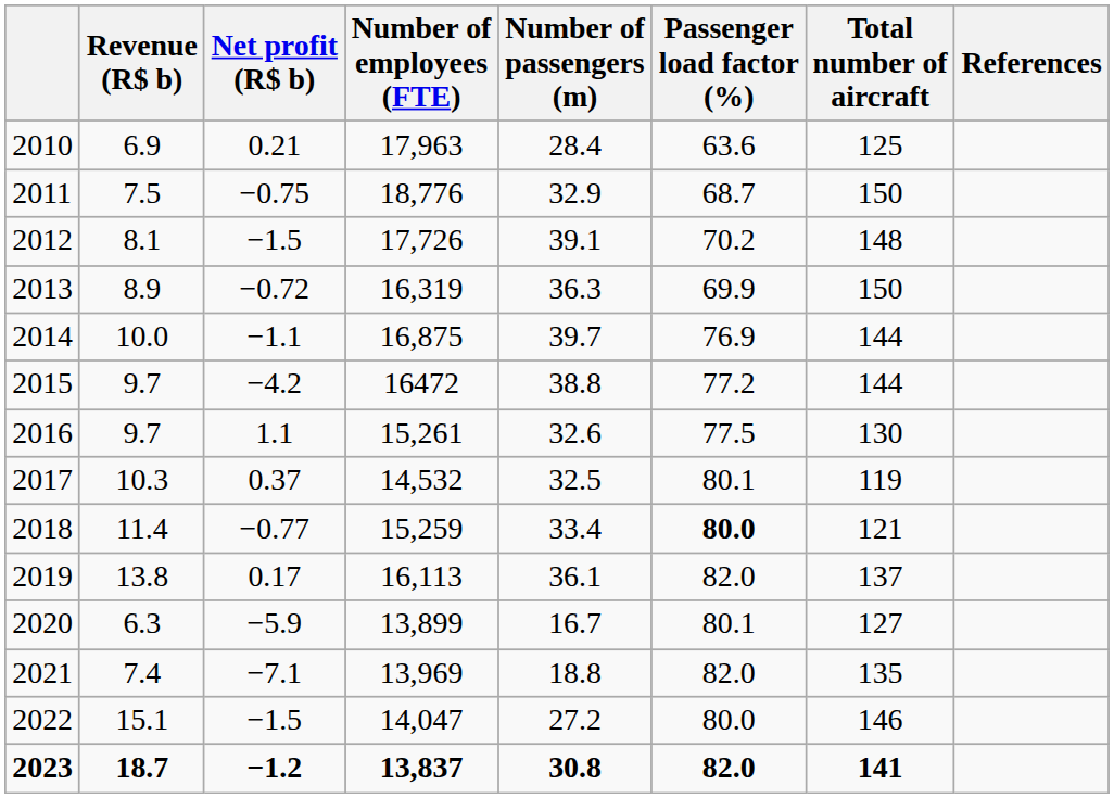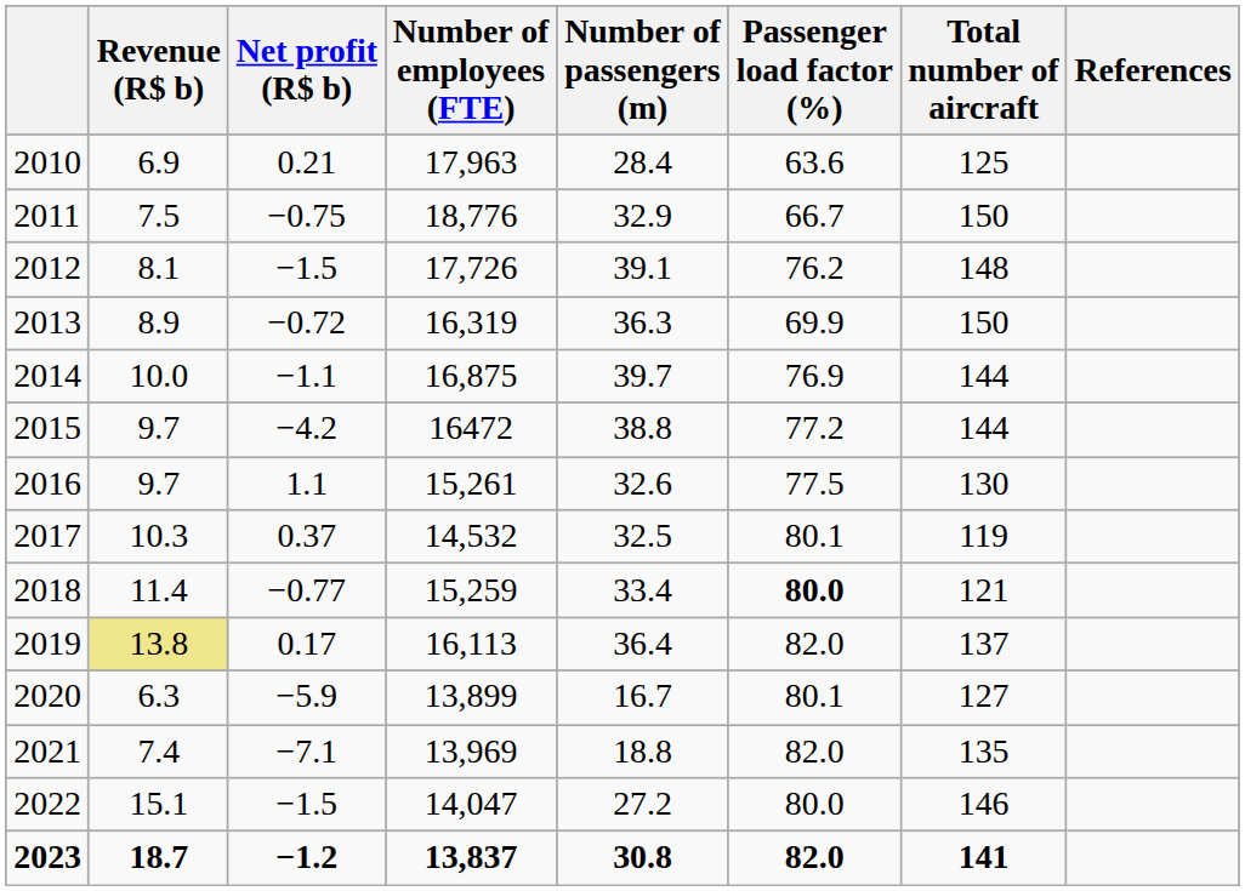2011 | Passenger load factor (%): 68.7 -> 66.7
2012 | Passenger load factor (%): 70.2 -> 76.2
2019 | Revenue (R$ b): no background -> khaki background
2019 | Number of passengers (m): 36.1 -> 36.4
